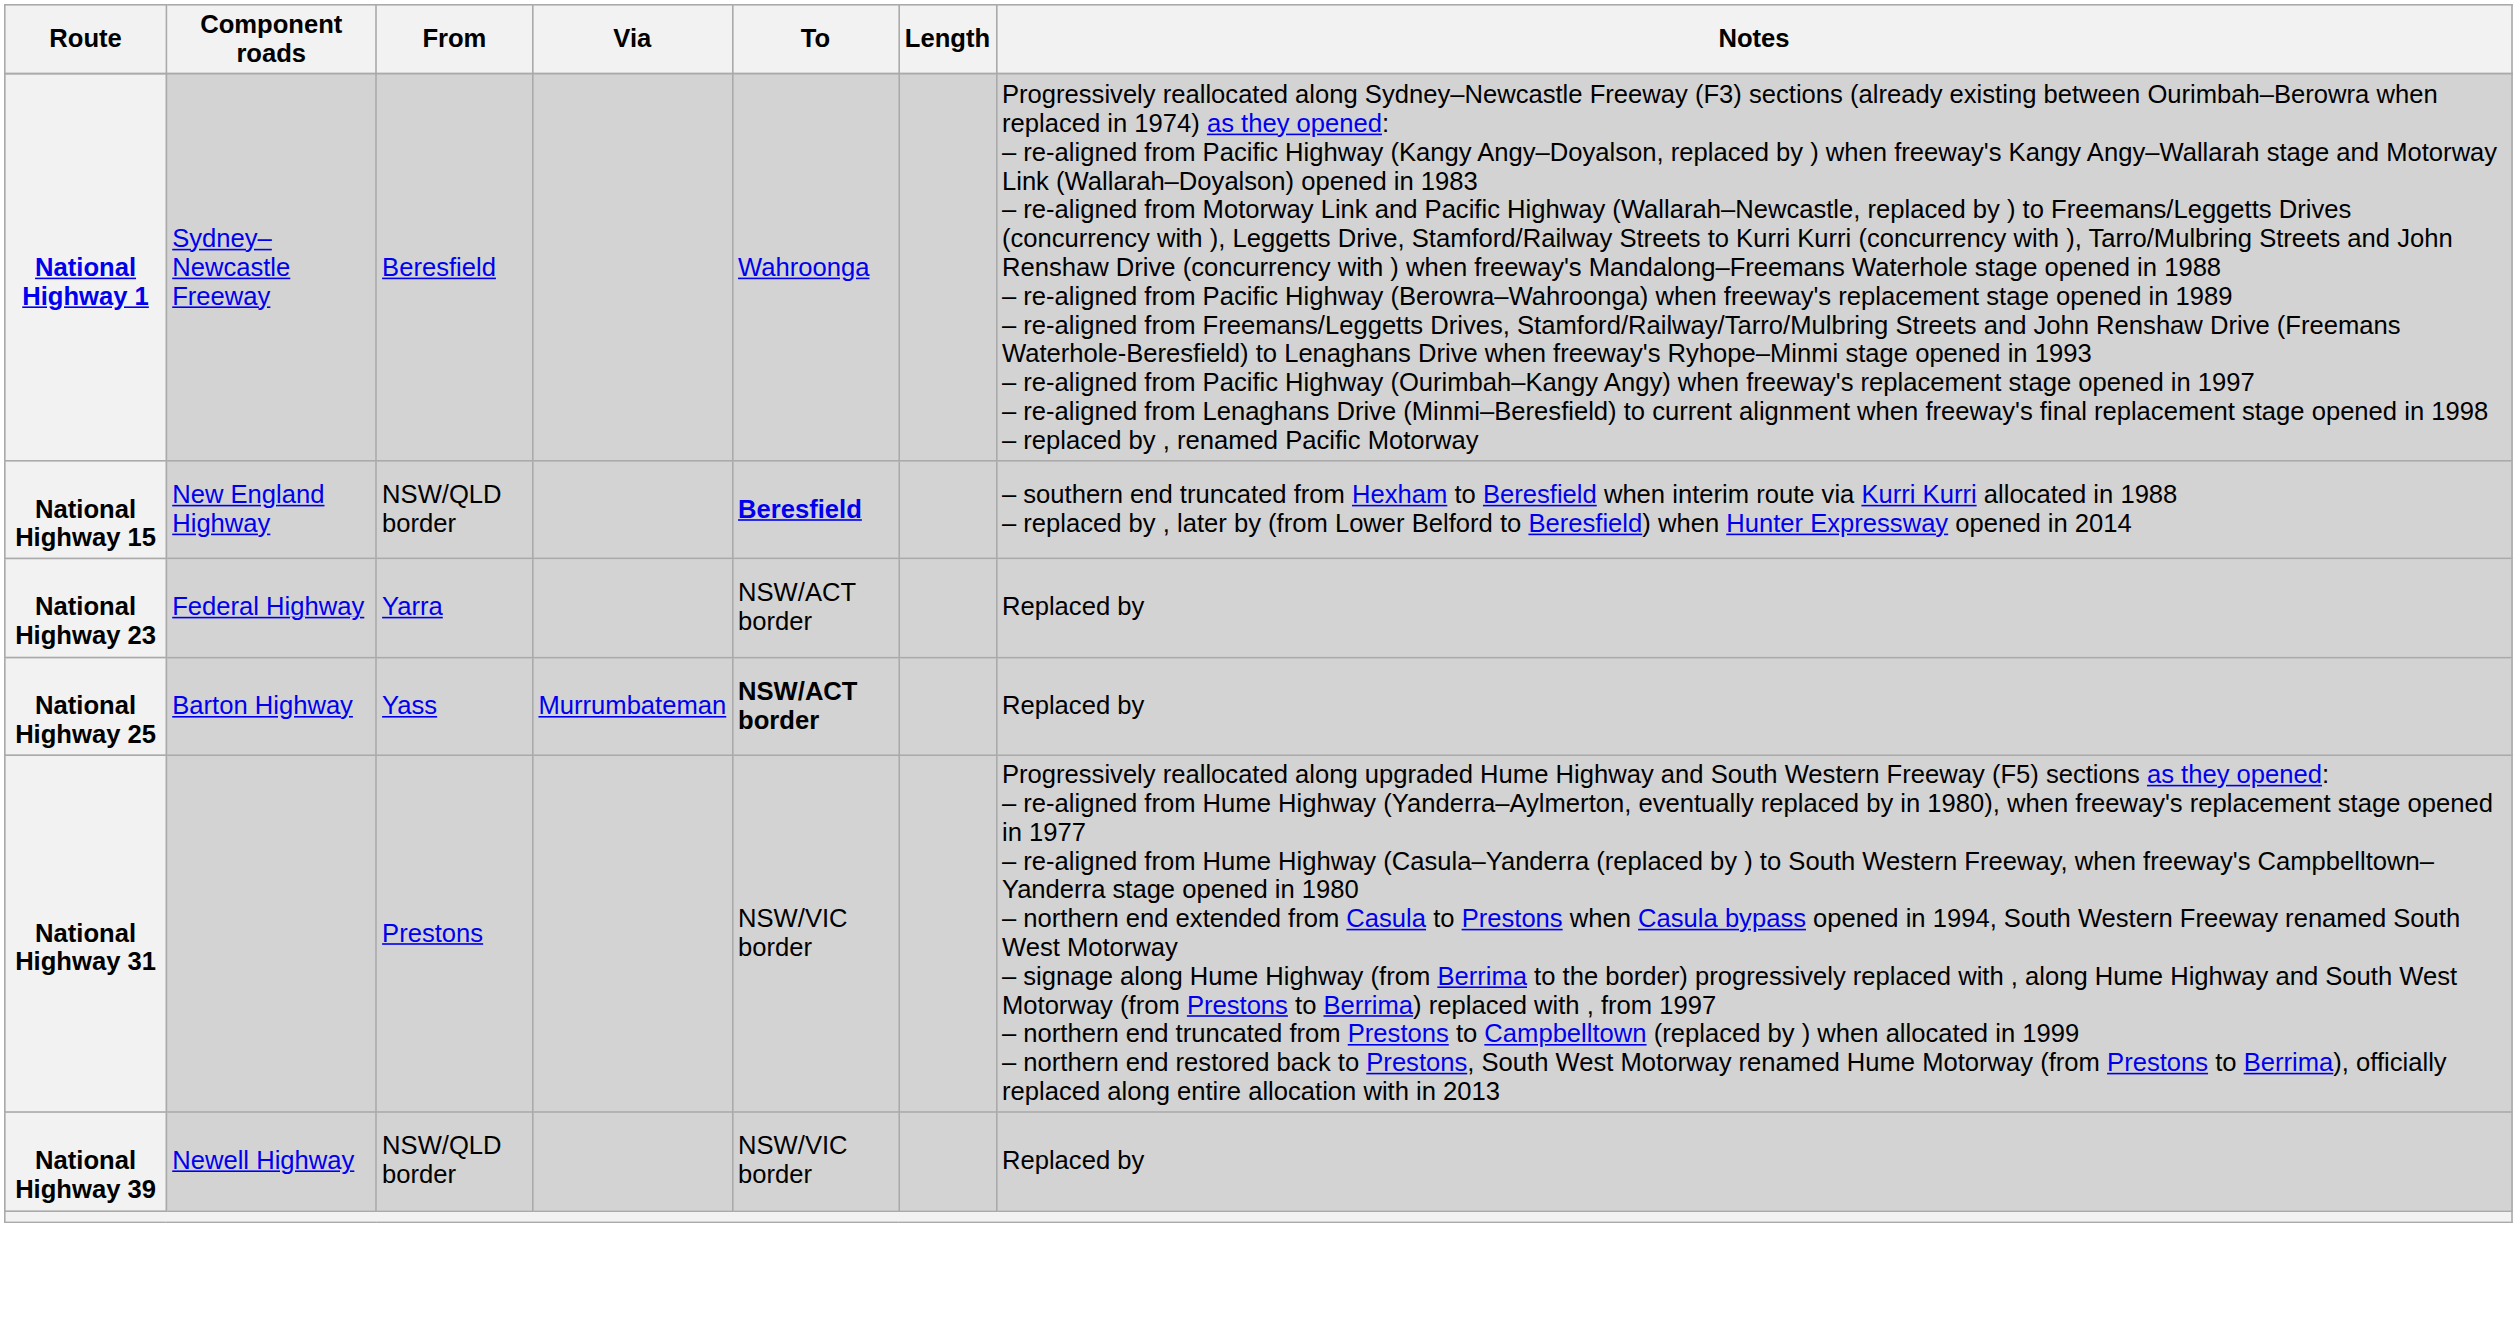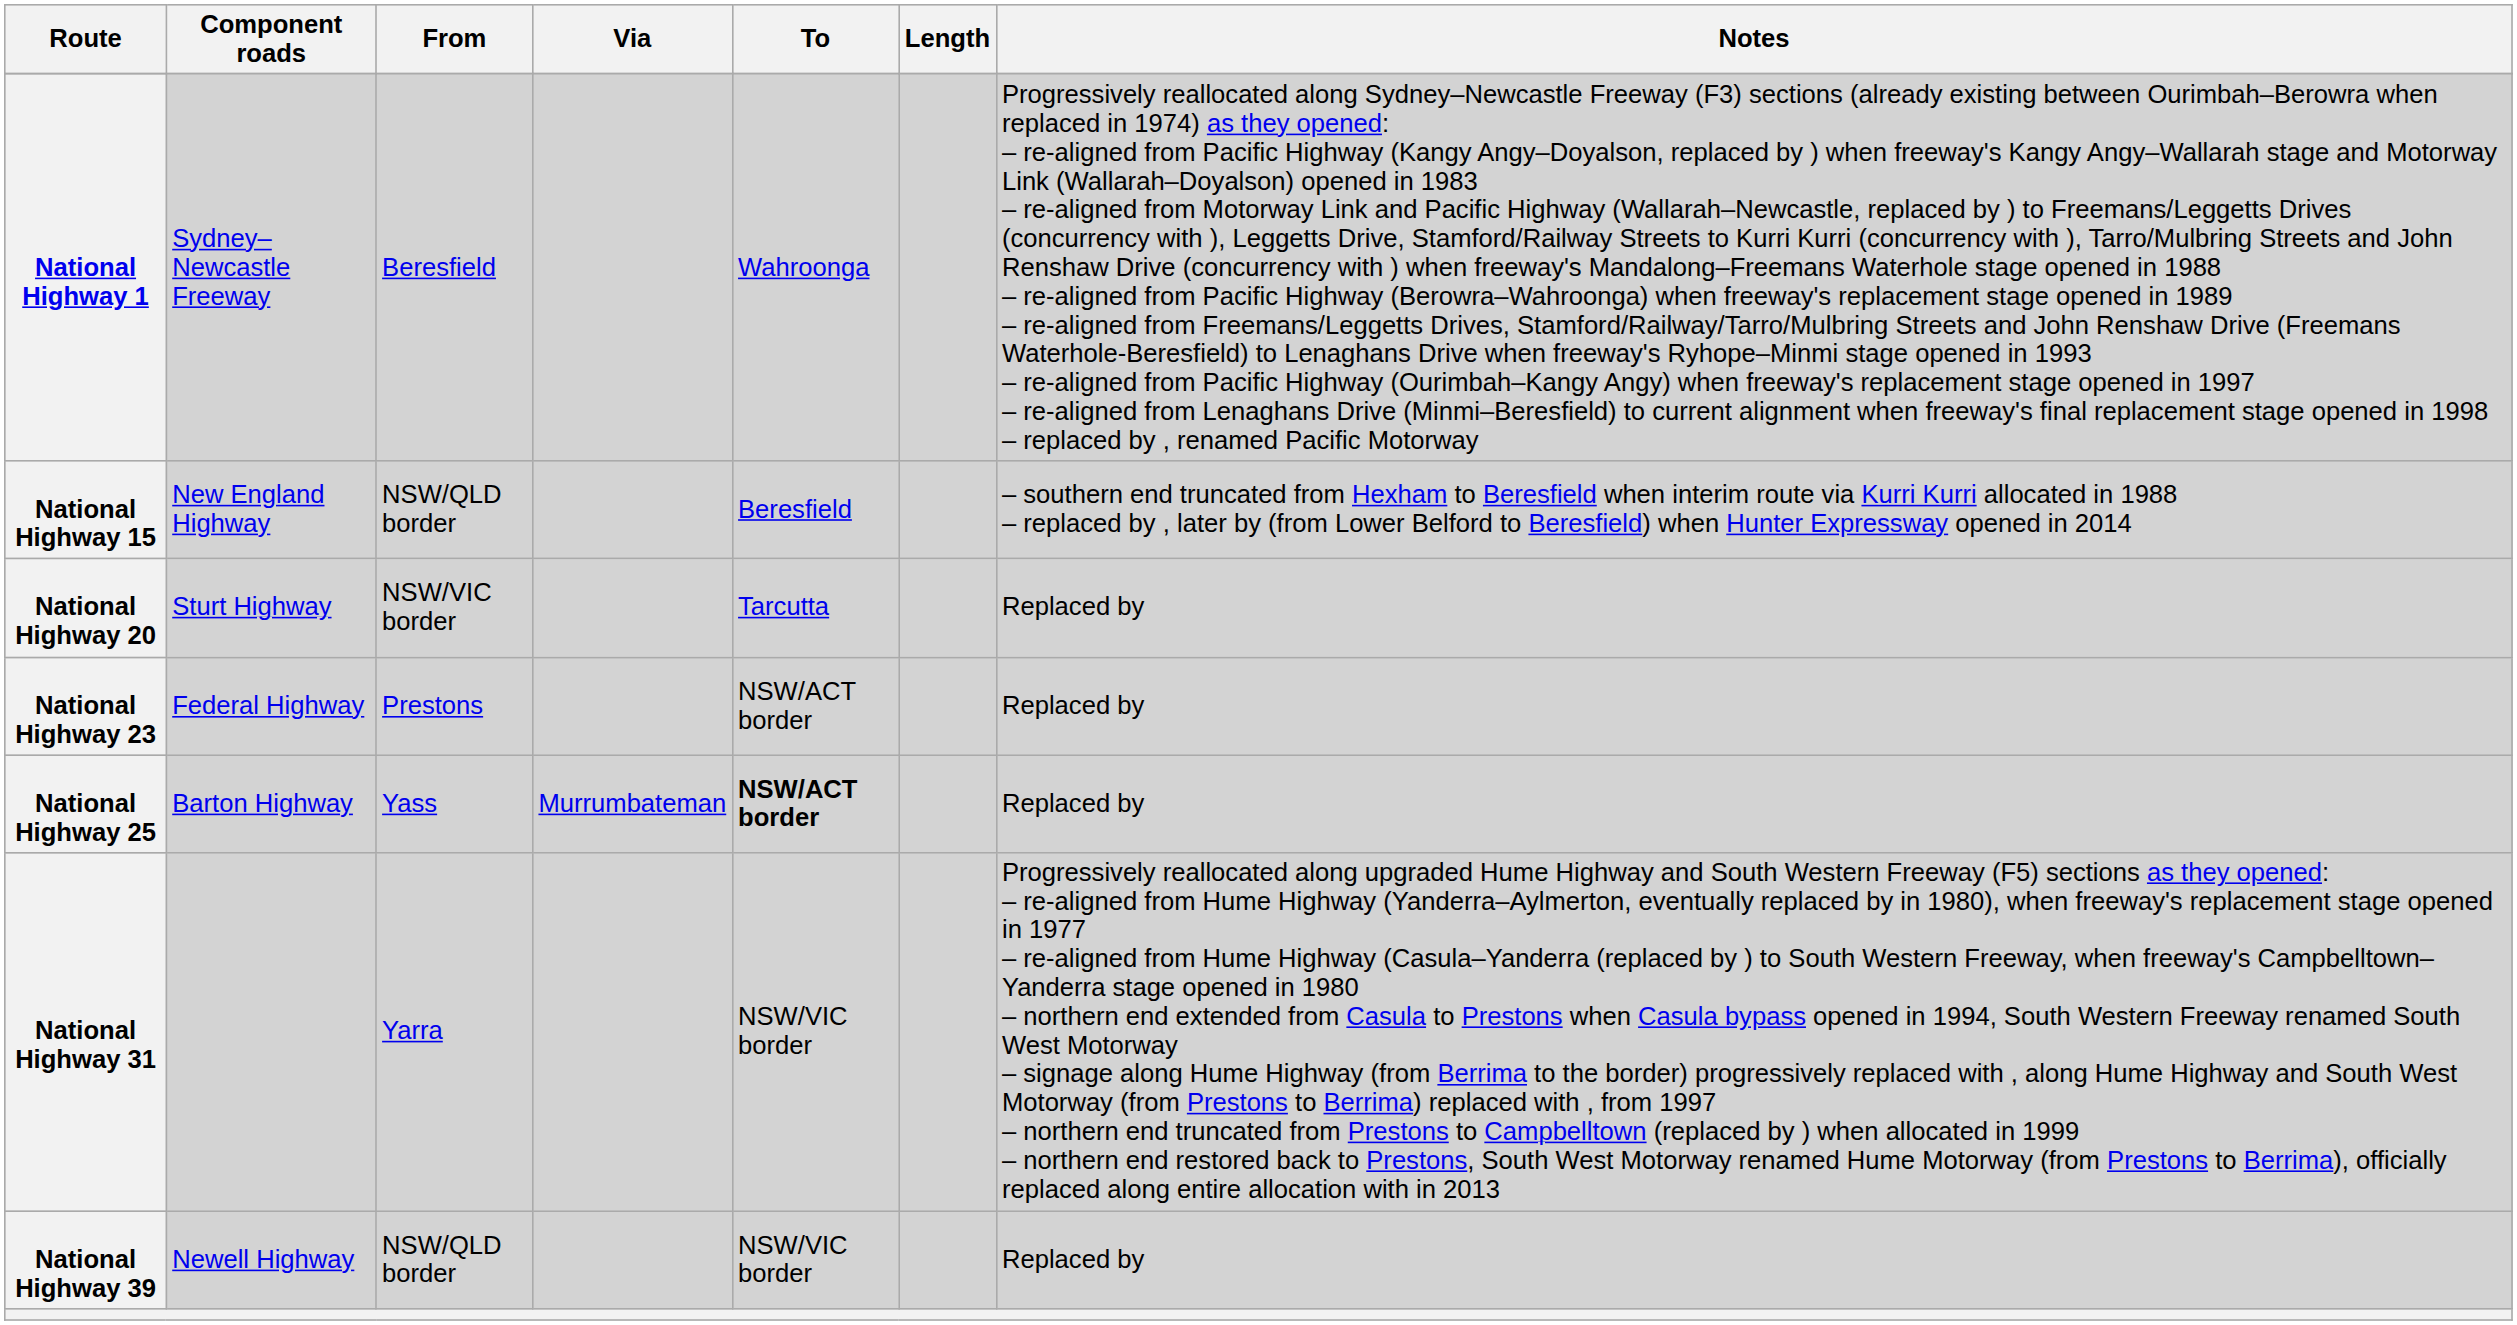National Highway 15 | To: bold -> normal
+ row: National Highway 20 | Sturt Highway | NSW/VIC border | Tarcutta | Replaced by
National Highway 23 | From: Yarra -> Prestons
National Highway 31 | From: Prestons -> Yarra
